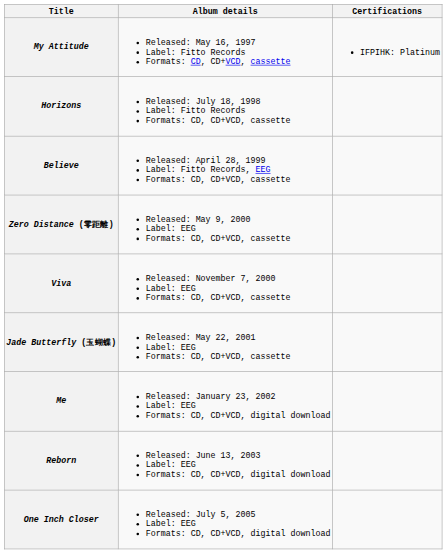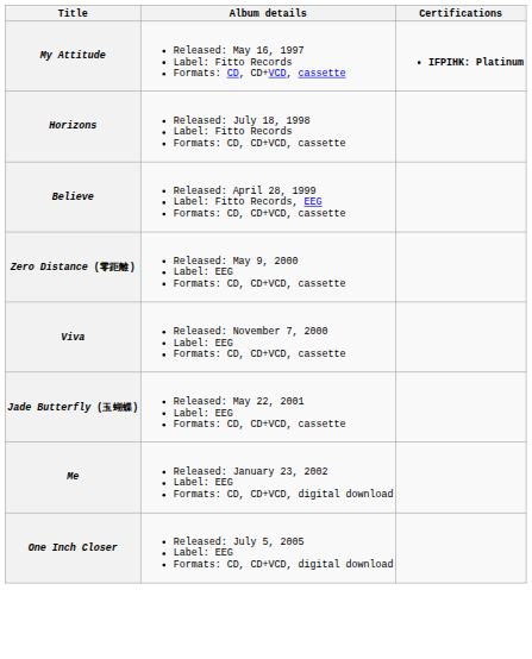My Attitude | Certifications: normal -> bold
- row: Reborn | Released: June 13, 2003 Label: EEG Formats: CD, CD+VCD, digital download
